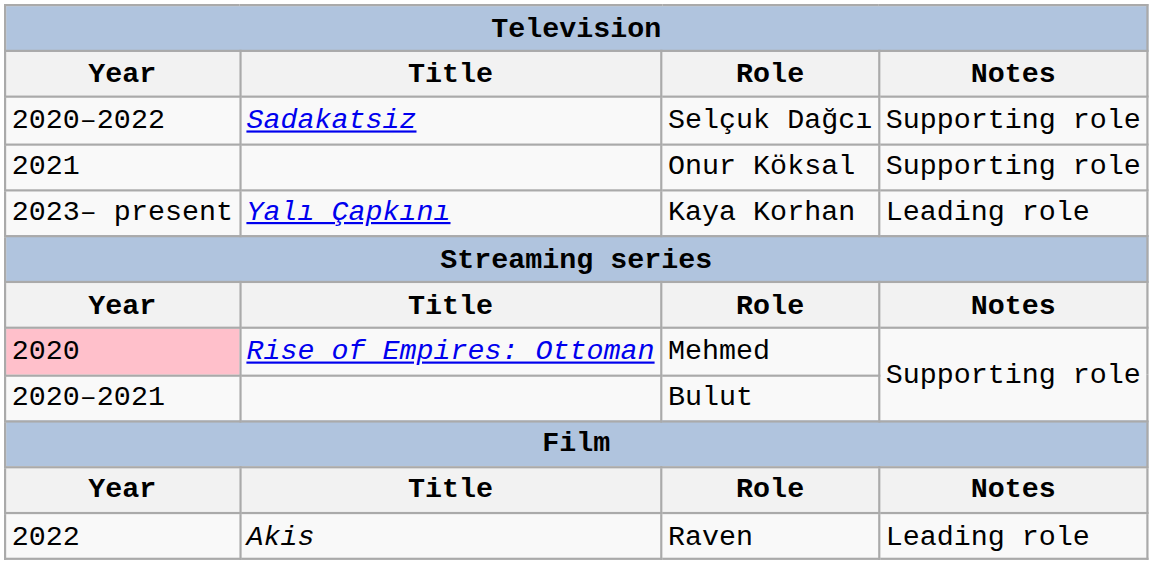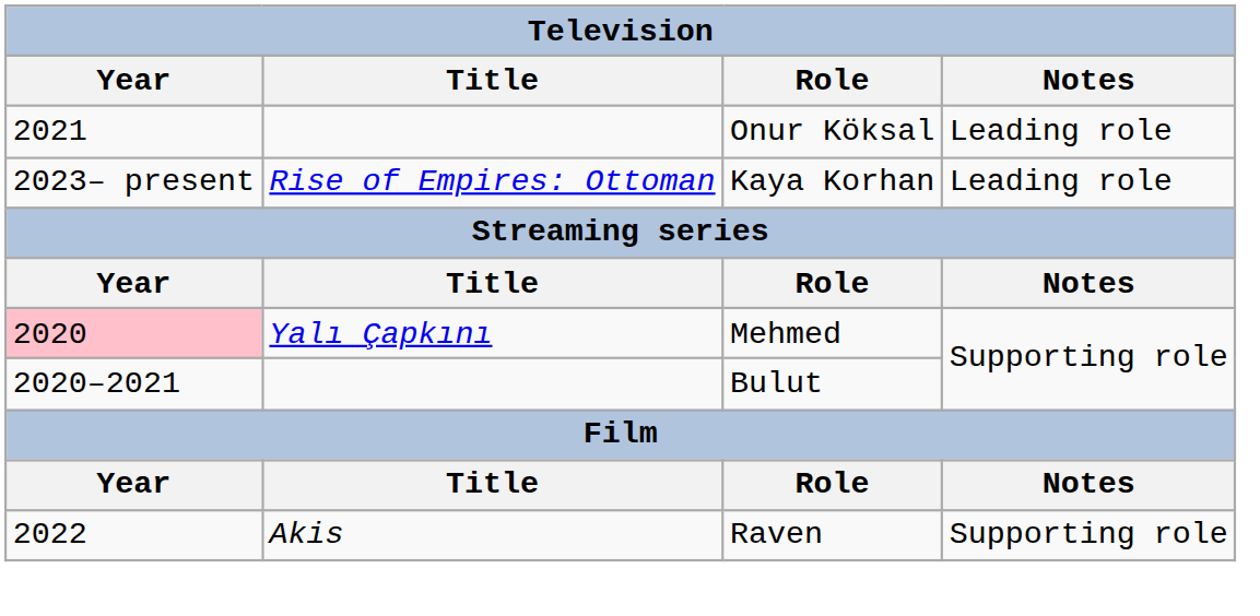- row: 2020–2022 | Sadakatsiz | Selçuk Dağcı | Supporting role
Onur Köksal | Notes: Supporting role -> Leading role
Kaya Korhan | Title: Yalı Çapkını -> Rise of Empires: Ottoman
Mehmed | Title: Rise of Empires: Ottoman -> Yalı Çapkını
Raven | Notes: Leading role -> Supporting role
